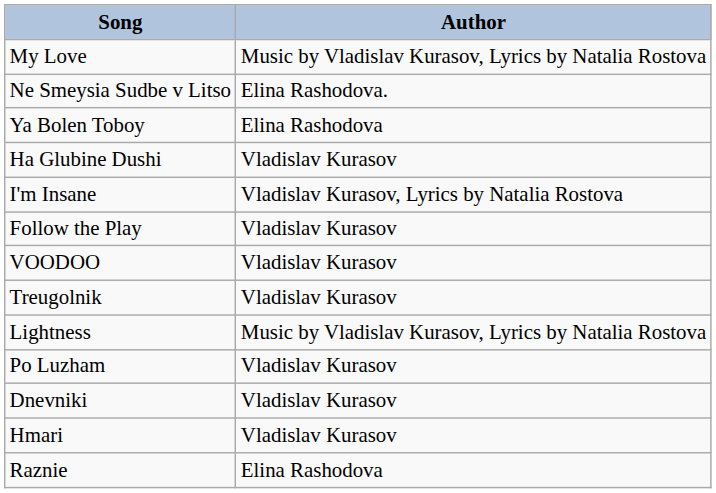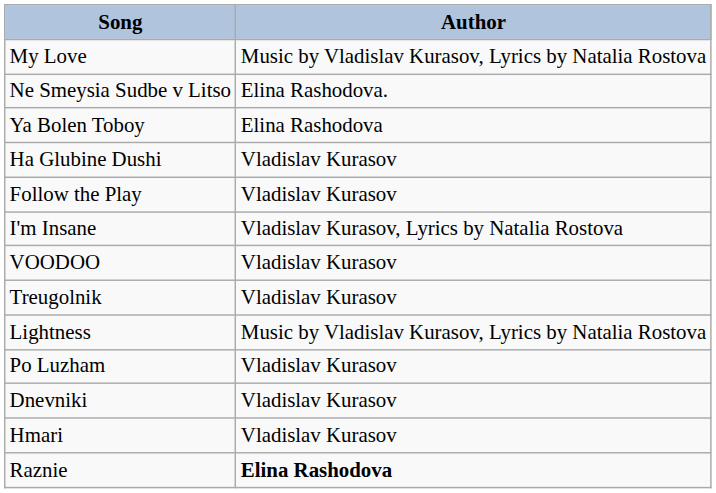rows swapped: I'm Insane <-> Follow the Play
Raznie | Author: normal -> bold
